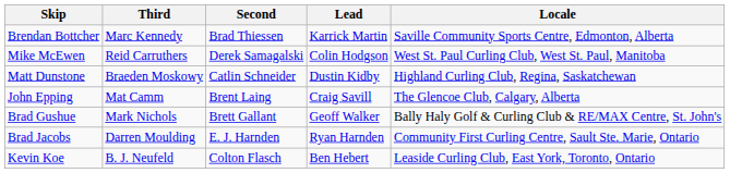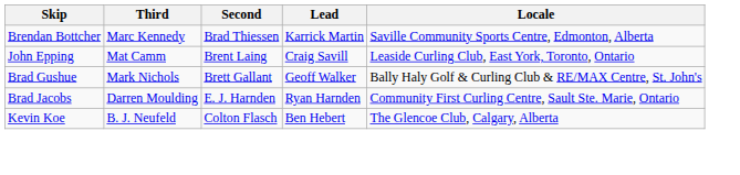- row: Mike McEwen | Reid Carruthers | Derek Samagalski | Colin Hodgson | West St. Paul Curling Club, West St. Paul, Manitoba
- row: Matt Dunstone | Braeden Moskowy | Catlin Schneider | Dustin Kidby | Highland Curling Club, Regina, Saskatchewan
John Epping | Locale: The Glencoe Club, Calgary, Alberta -> Leaside Curling Club, East York, Toronto, Ontario
Kevin Koe | Locale: Leaside Curling Club, East York, Toronto, Ontario -> The Glencoe Club, Calgary, Alberta
